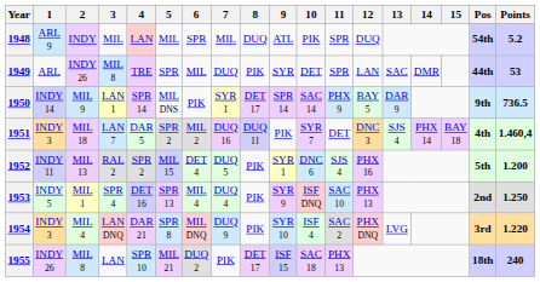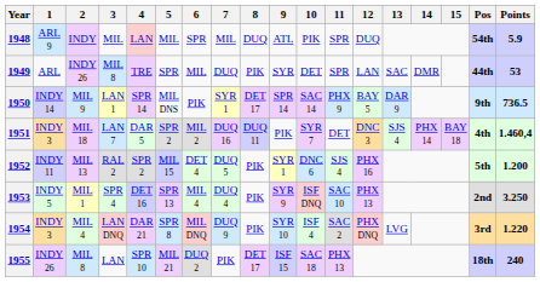1948 | Points: 5.2 -> 5.9
1953 | Points: 1.250 -> 3.250
